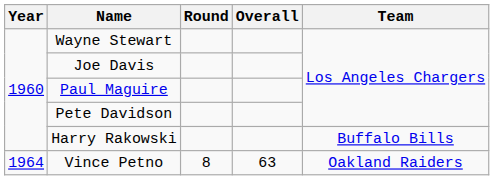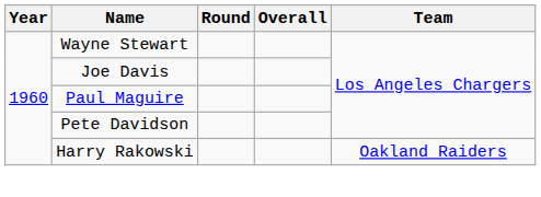Harry Rakowski | Team: Buffalo Bills -> Oakland Raiders
- row: 1964 | Vince Petno | 8 | 63 | Oakland Raiders
